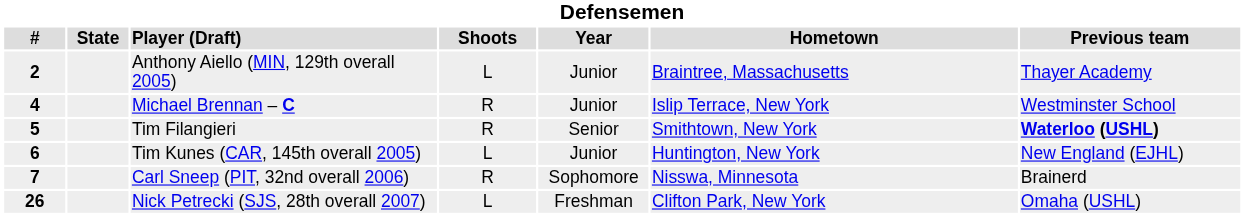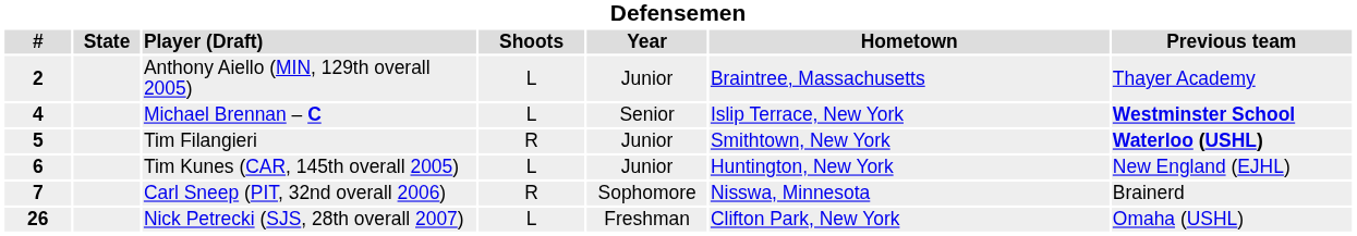Michael Brennan – C | Shoots: R -> L
Michael Brennan – C | Year: Junior -> Senior
Michael Brennan – C | Previous team: normal -> bold
Tim Filangieri | Year: Senior -> Junior
